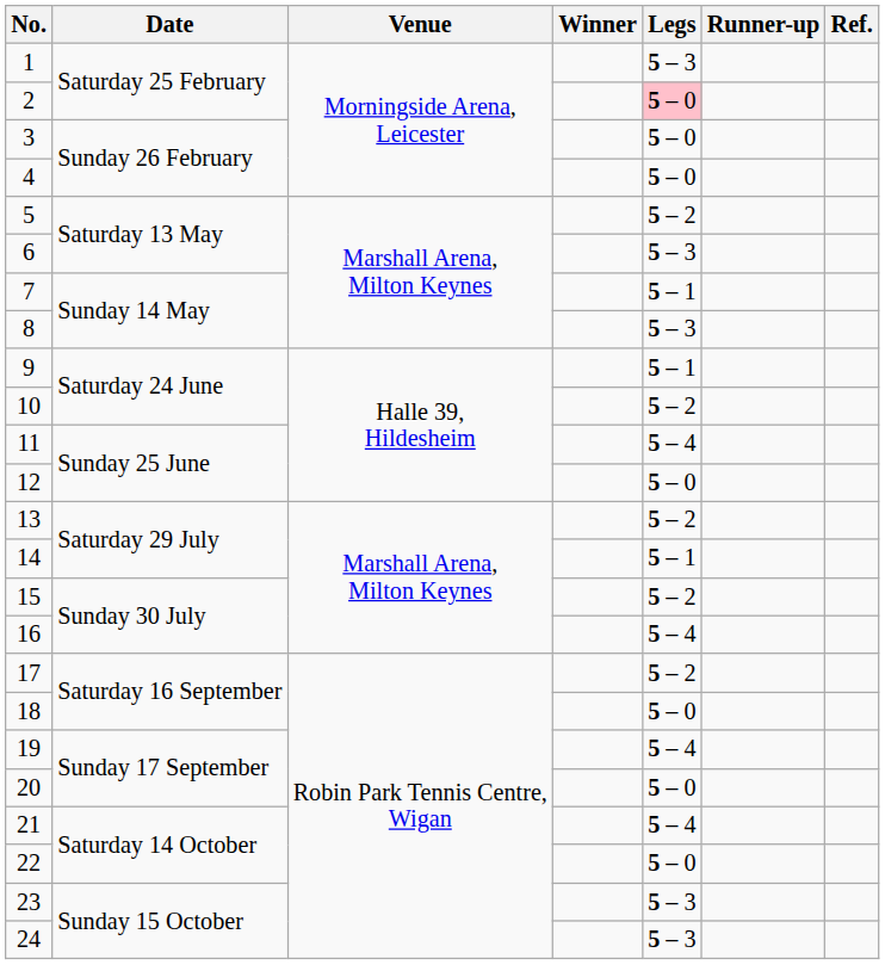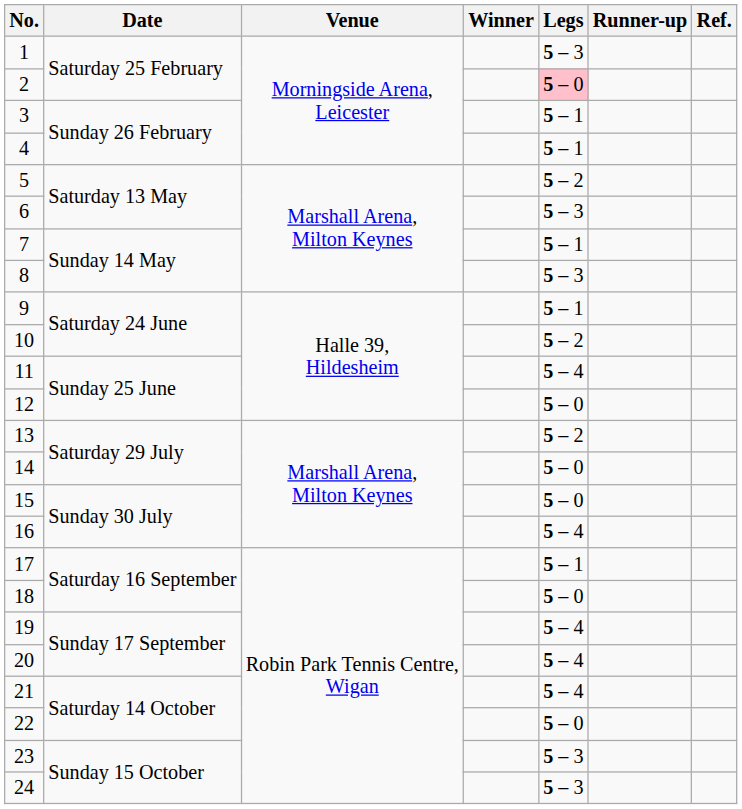3 | Legs: 5 – 0 -> 5 – 1
4 | Legs: 5 – 0 -> 5 – 1
14 | Legs: 5 – 1 -> 5 – 0
15 | Legs: 5 – 2 -> 5 – 0
17 | Legs: 5 – 2 -> 5 – 1
20 | Legs: 5 – 0 -> 5 – 4
